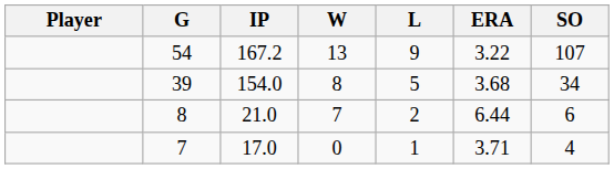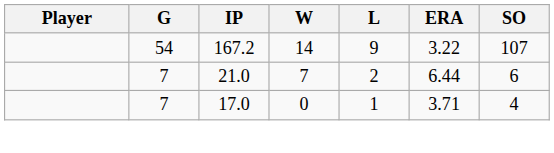167.2 | W: 13 -> 14
- row: 39 | 154.0 | 8 | 5 | 3.68 | 34
21.0 | G: 8 -> 7
